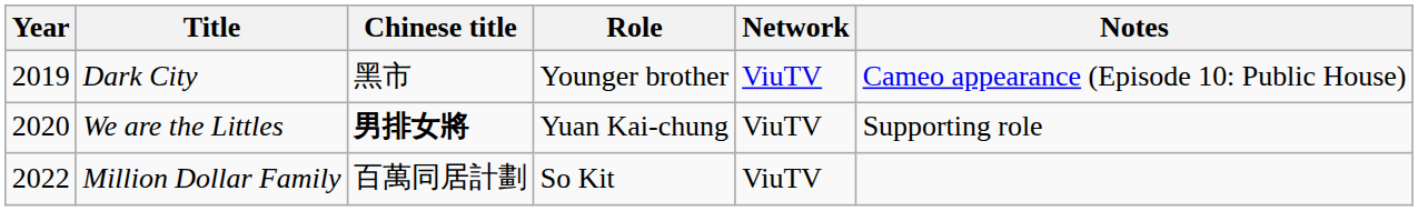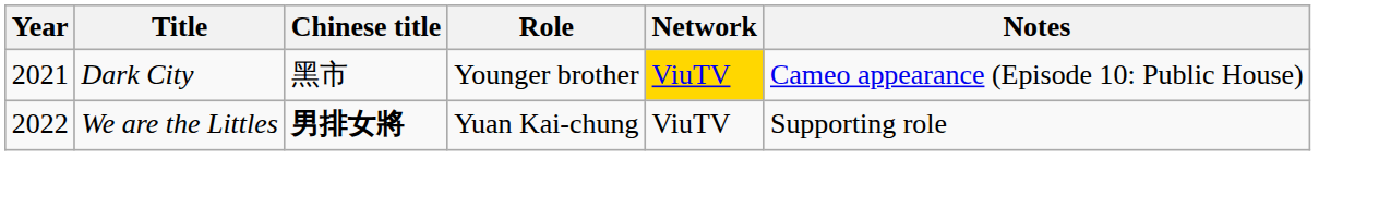Dark City | Year: 2019 -> 2021
Dark City | Network: no background -> gold background
We are the Littles | Year: 2020 -> 2022
- row: 2022 | Million Dollar Family | 百萬同居計劃 | So Kit | ViuTV
